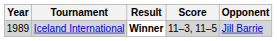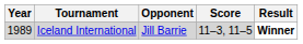columns swapped: Opponent <-> Result
